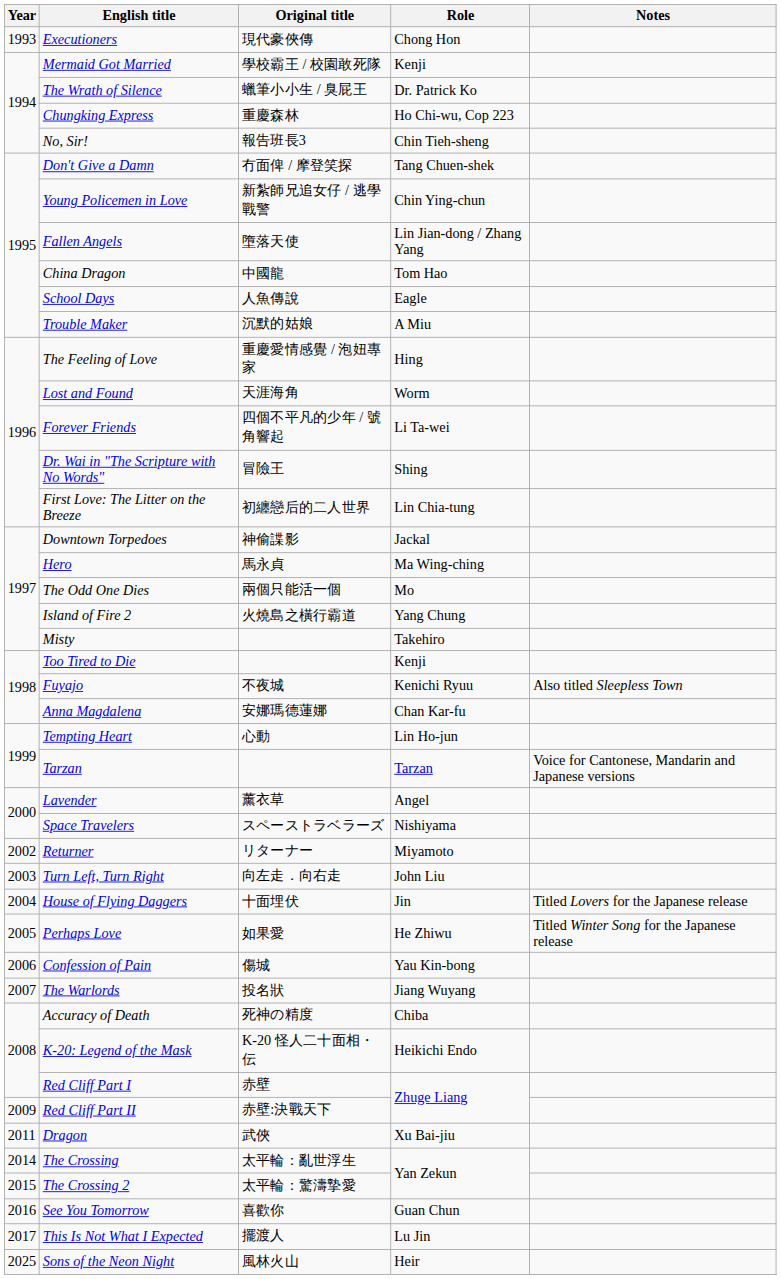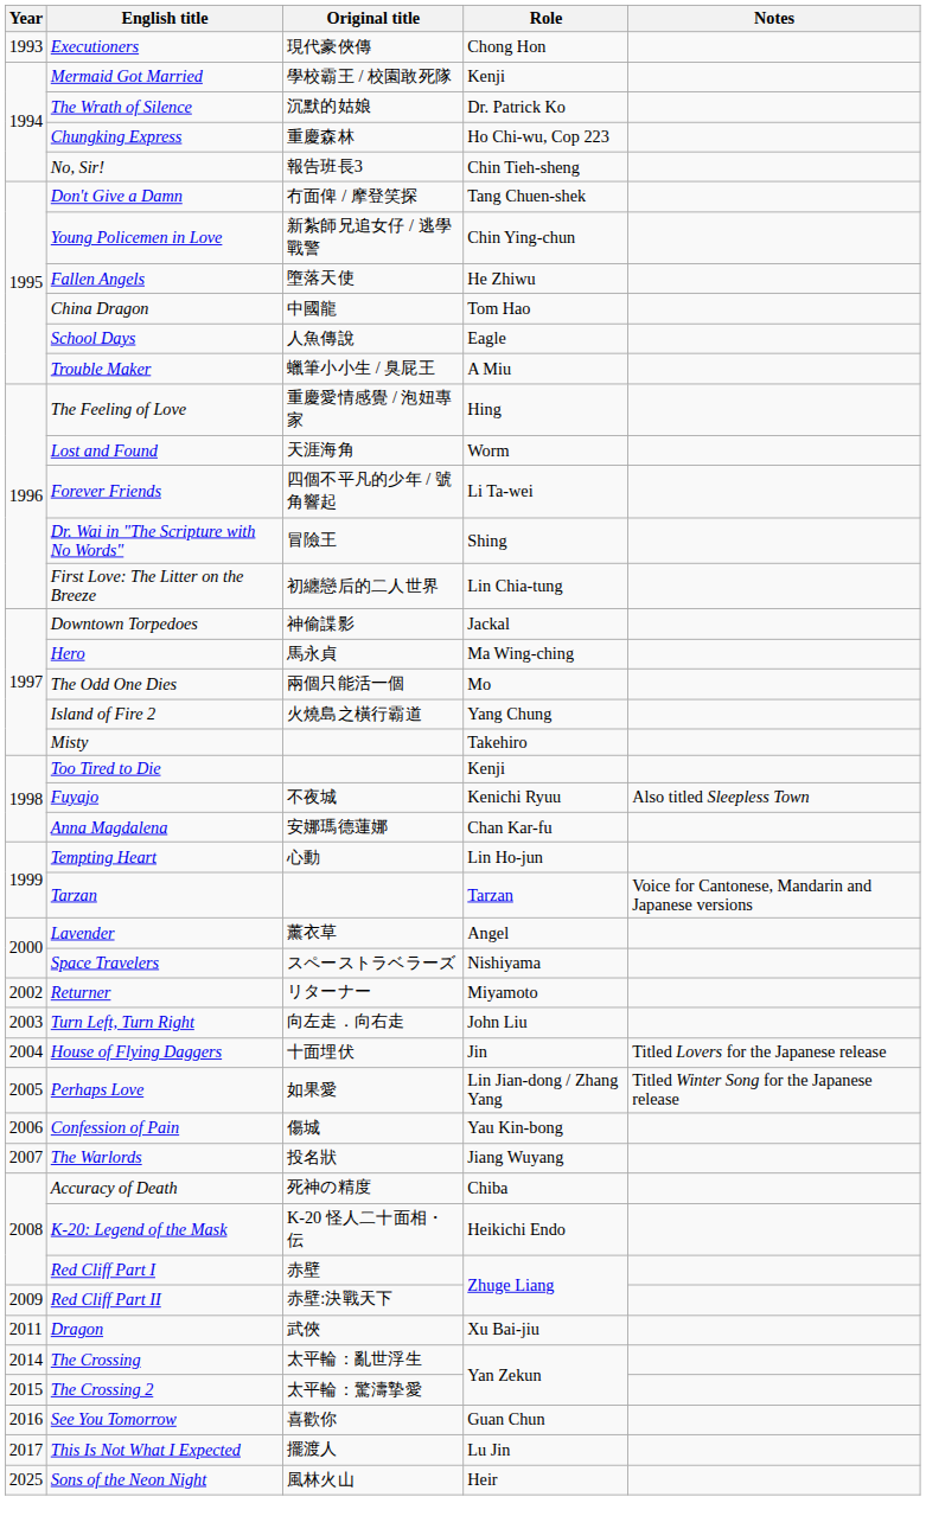The Wrath of Silence | Original title: 蠟筆小小生 / 臭屁王 -> 沉默的姑娘
Fallen Angels | Role: Lin Jian-dong / Zhang Yang -> He Zhiwu
Trouble Maker | Original title: 沉默的姑娘 -> 蠟筆小小生 / 臭屁王
Perhaps Love | Role: He Zhiwu -> Lin Jian-dong / Zhang Yang
